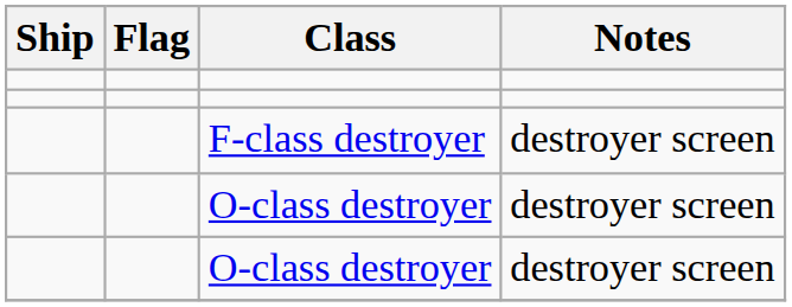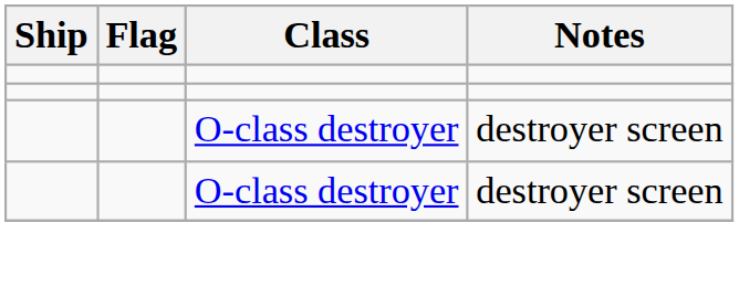- row: F-class destroyer | destroyer screen
